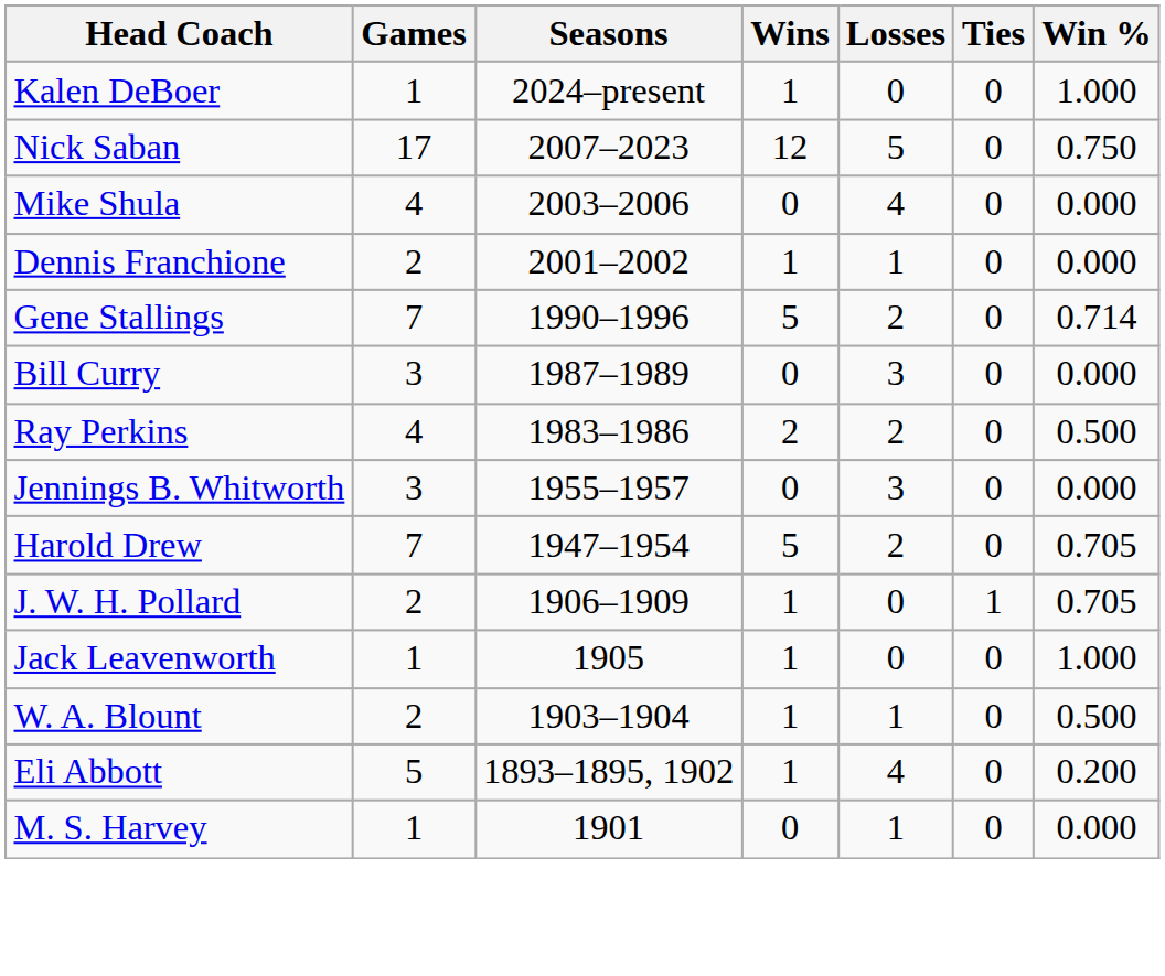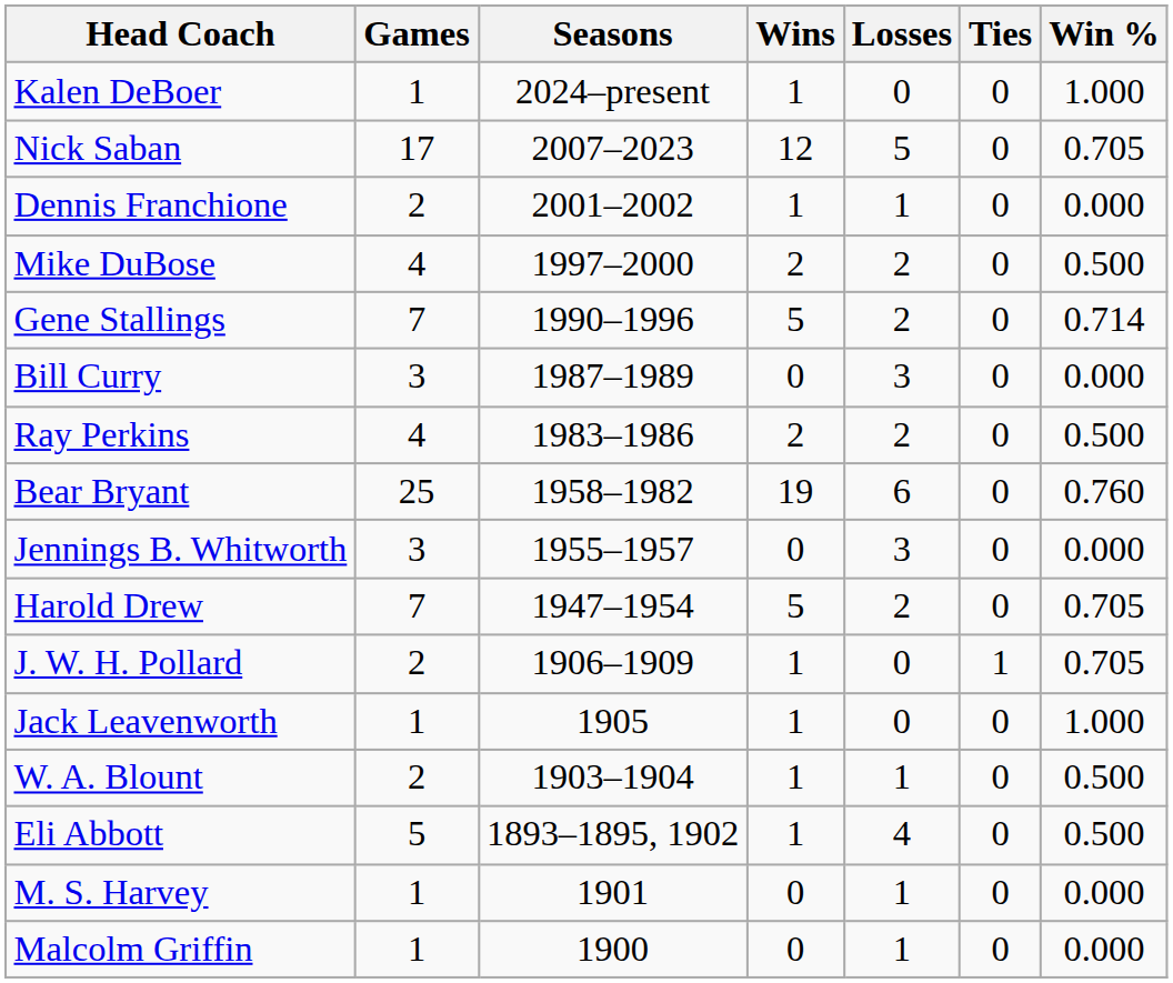Nick Saban | Win %: 0.750 -> 0.705
- row: Mike Shula | 4 | 2003–2006 | 0 | 4 | 0 | 0.000
+ row: Mike DuBose | 4 | 1997–2000 | 2 | 2 | 0 | 0.500
+ row: Bear Bryant | 25 | 1958–1982 | 19 | 6 | 0 | 0.760
Eli Abbott | Win %: 0.200 -> 0.500
+ row: Malcolm Griffin | 1 | 1900 | 0 | 1 | 0 | 0.000
